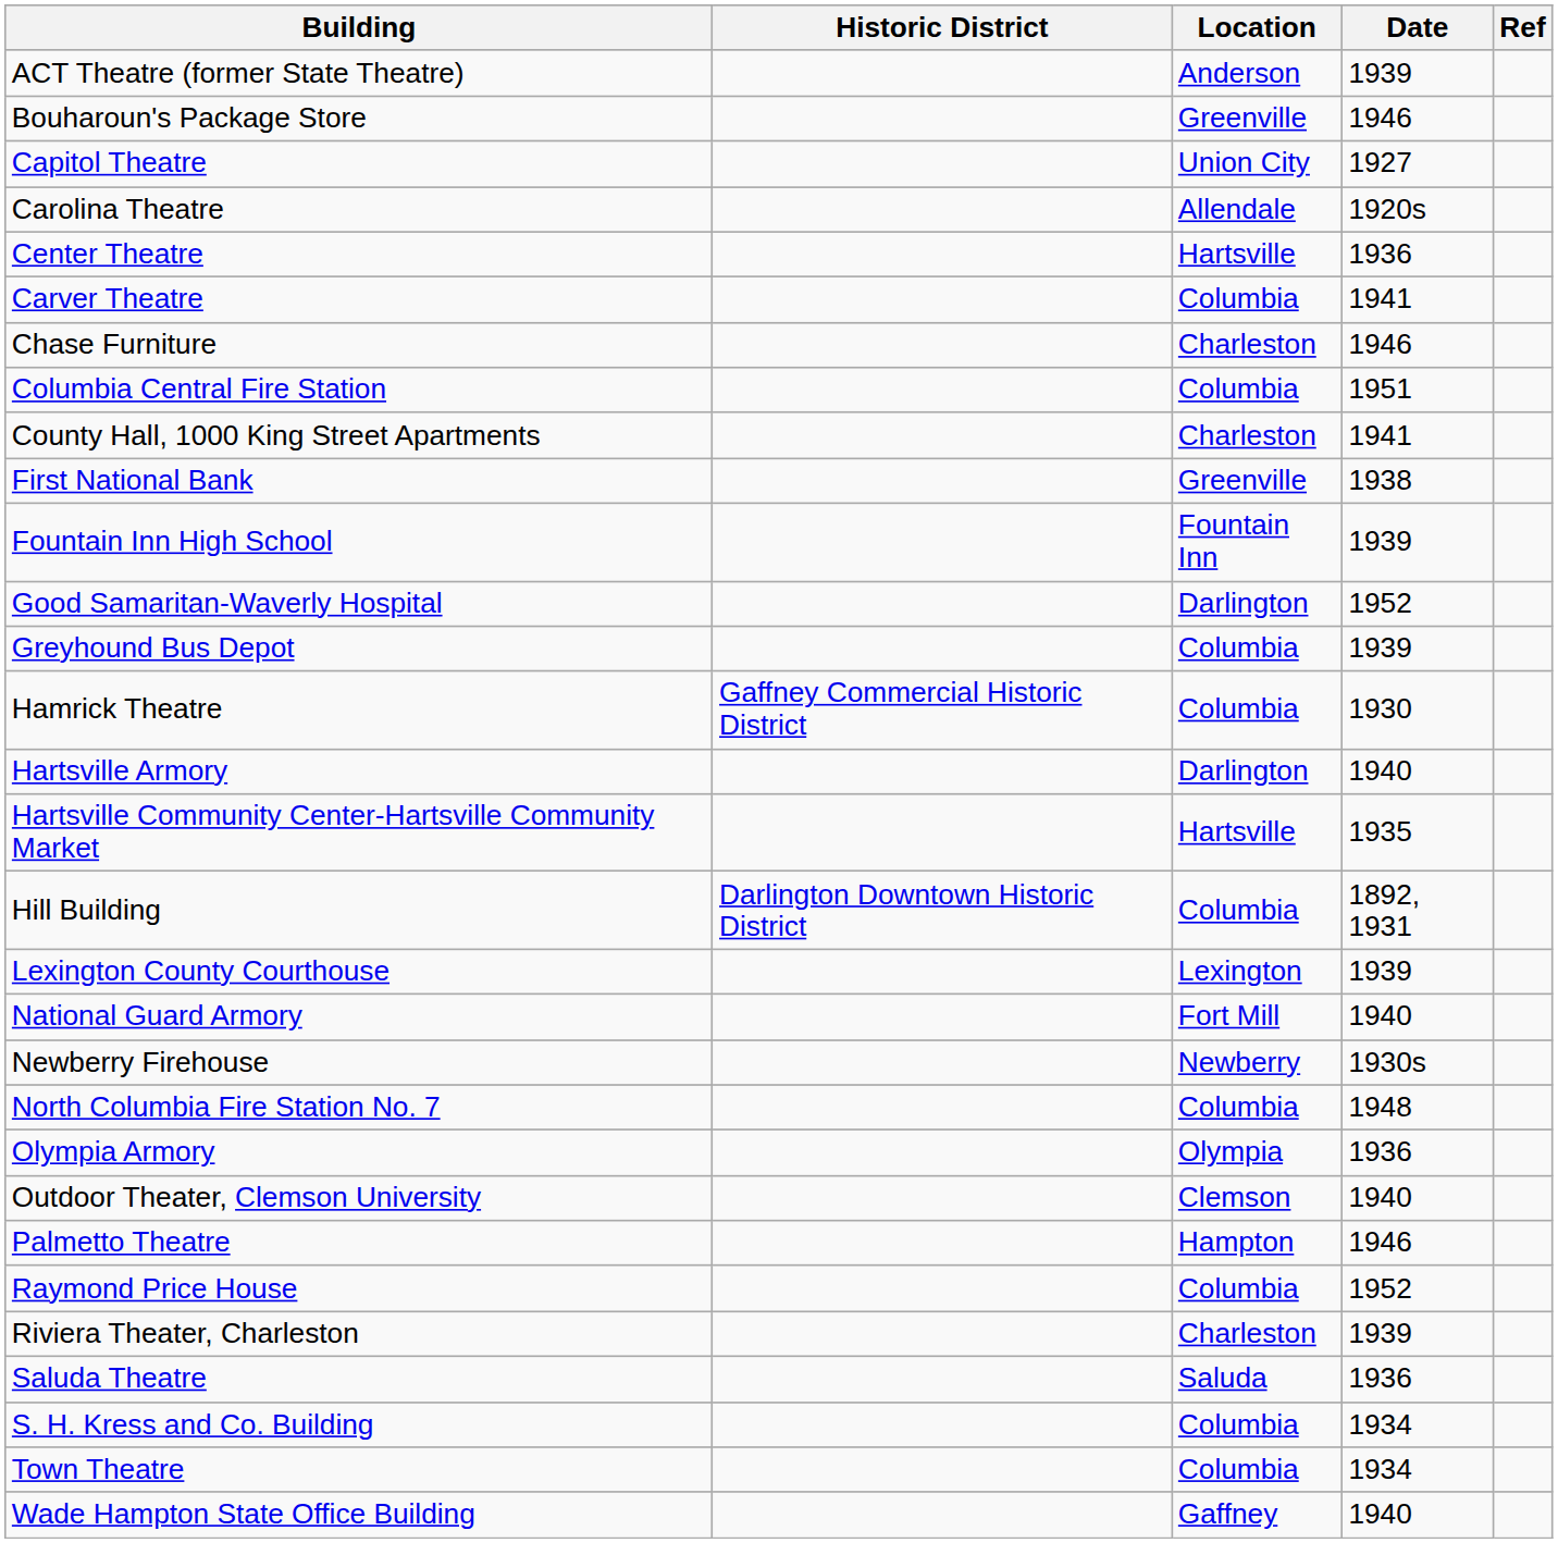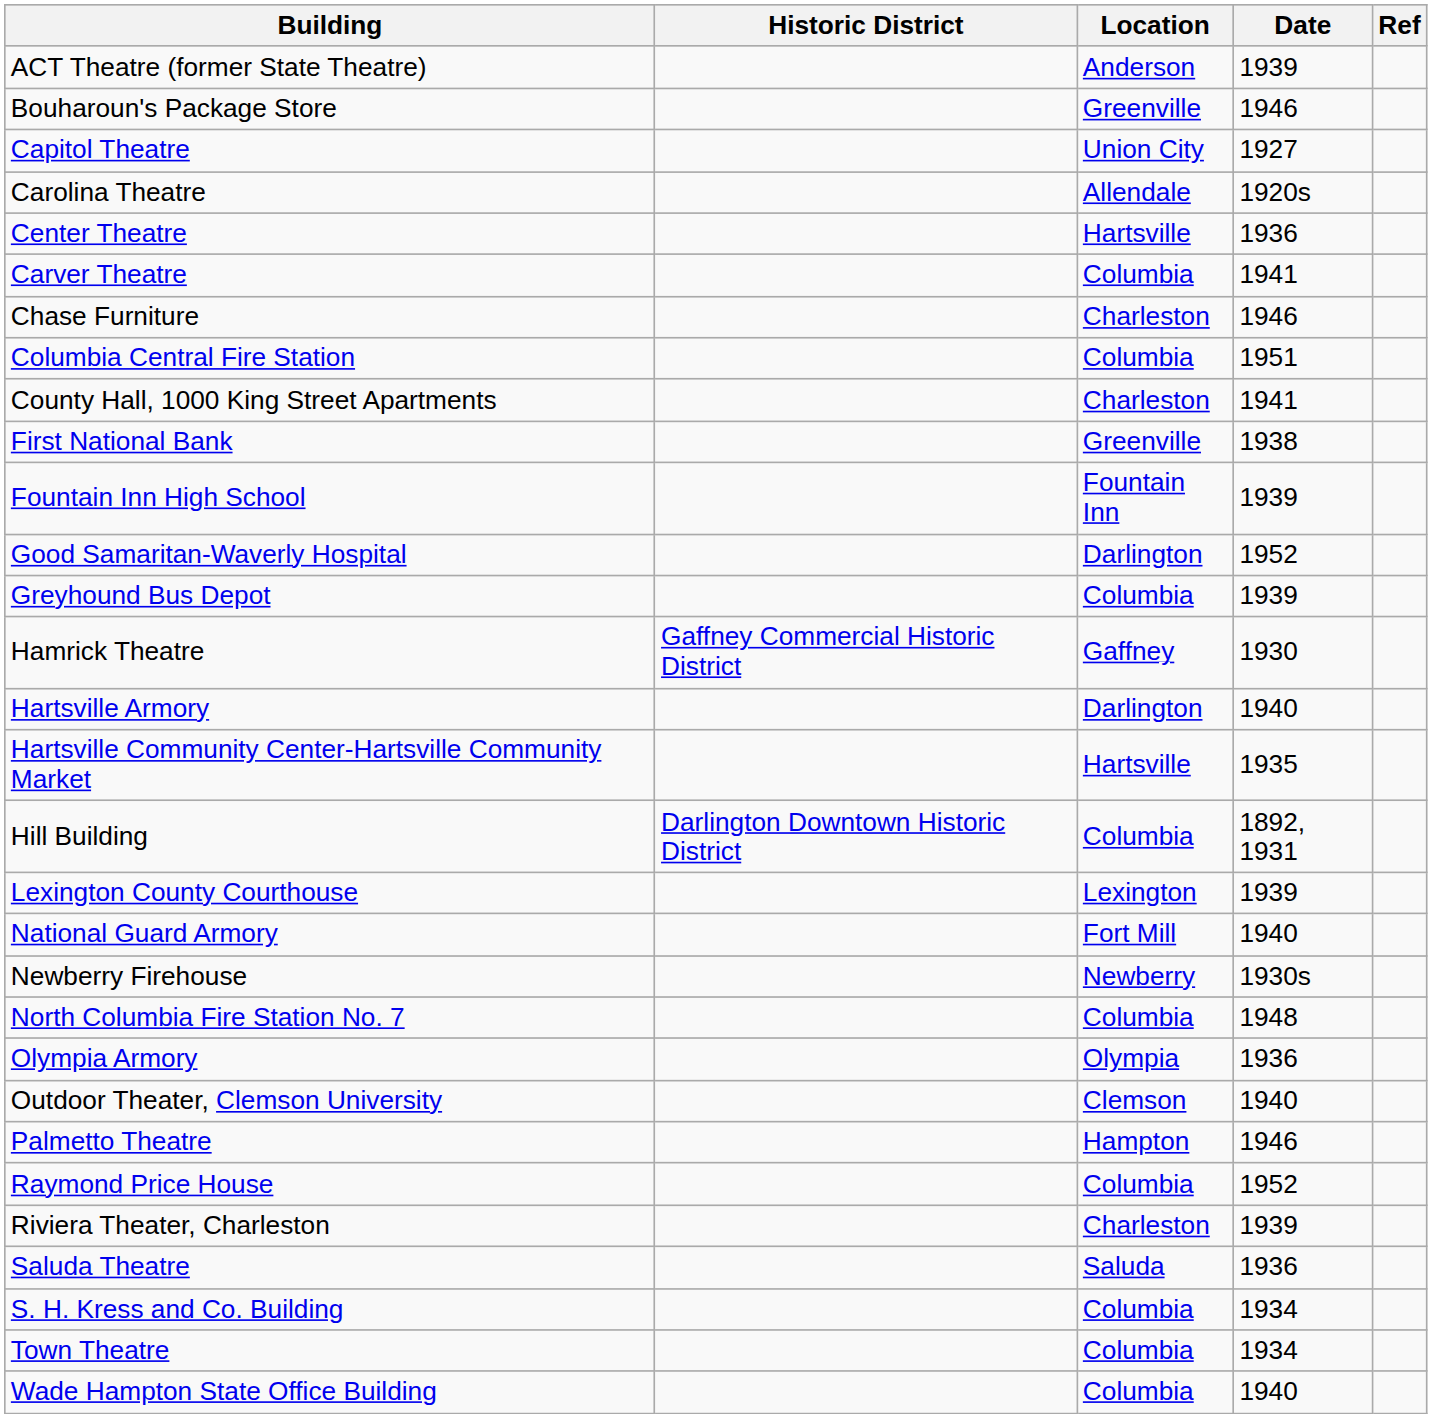Hamrick Theatre | Location: Columbia -> Gaffney
Wade Hampton State Office Building | Location: Gaffney -> Columbia
